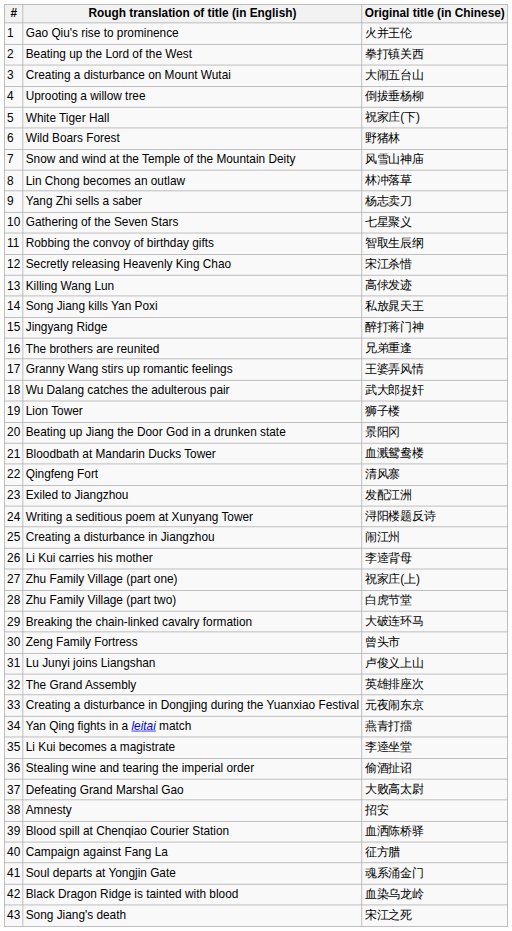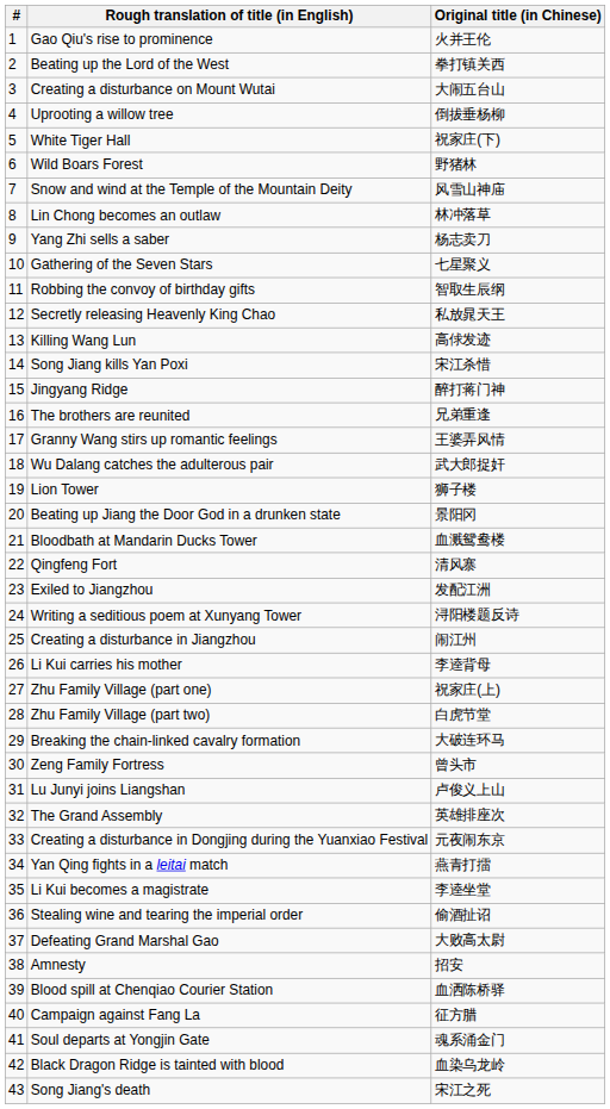Secretly releasing Heavenly King Chao | Original title (in Chinese): 宋江杀惜 -> 私放晁天王
Song Jiang kills Yan Poxi | Original title (in Chinese): 私放晁天王 -> 宋江杀惜
